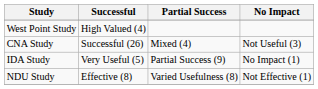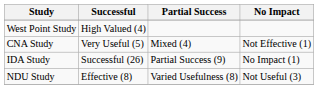CNA Study | Successful: Successful (26) -> Very Useful (5)
CNA Study | No Impact: Not Useful (3) -> Not Effective (1)
IDA Study | Successful: Very Useful (5) -> Successful (26)
NDU Study | No Impact: Not Effective (1) -> Not Useful (3)
